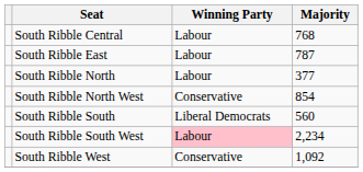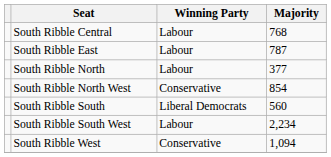South Ribble South West | Winning Party: pink background -> no background
South Ribble West | Majority: 1,092 -> 1,094
